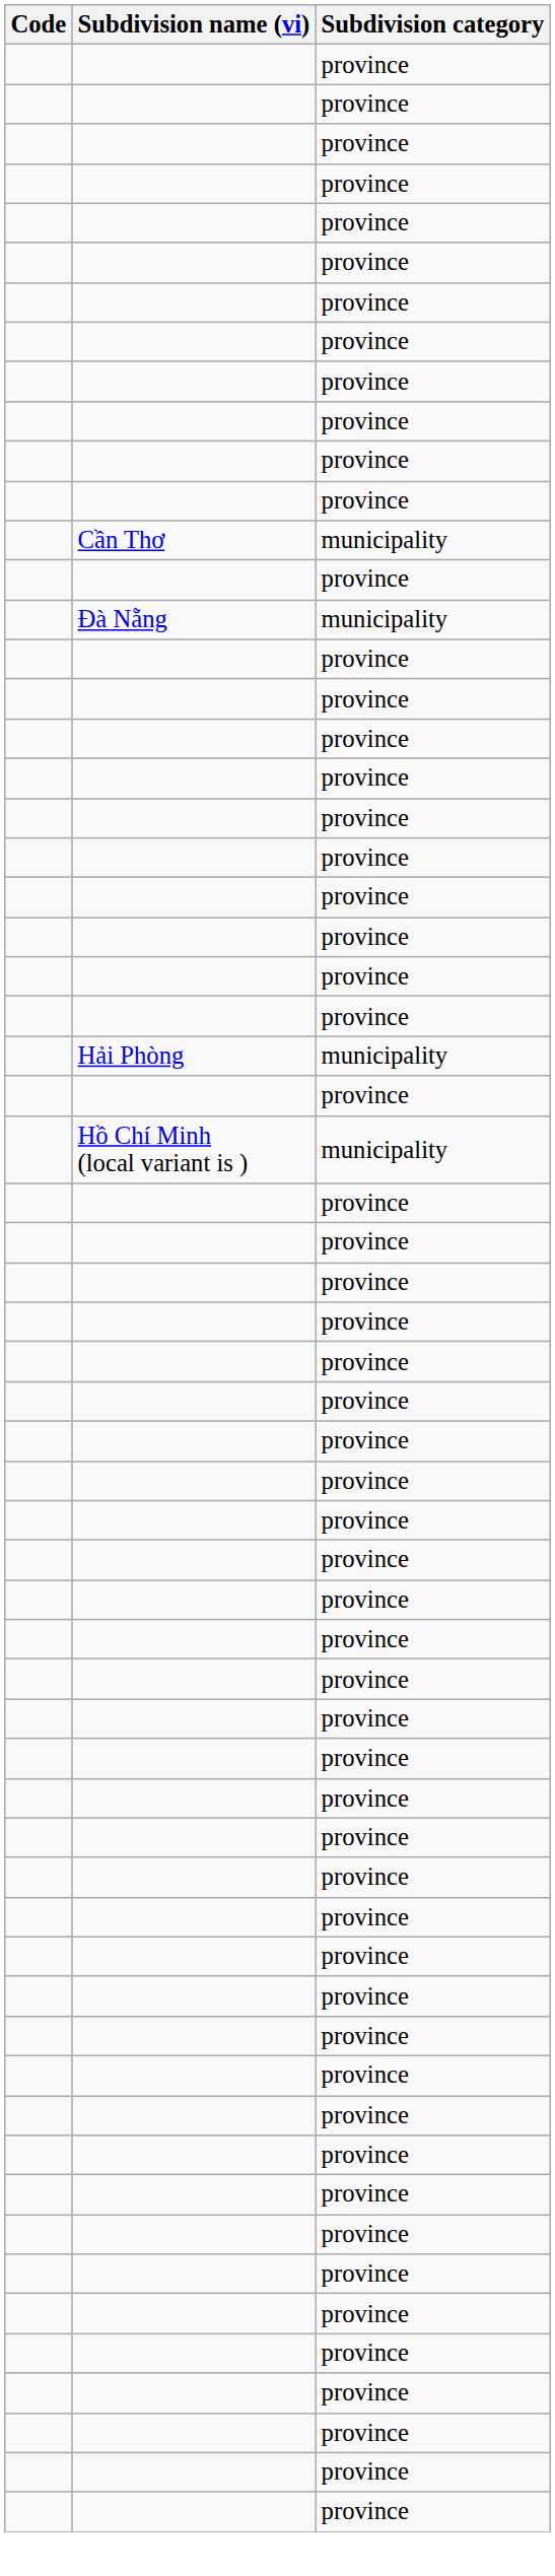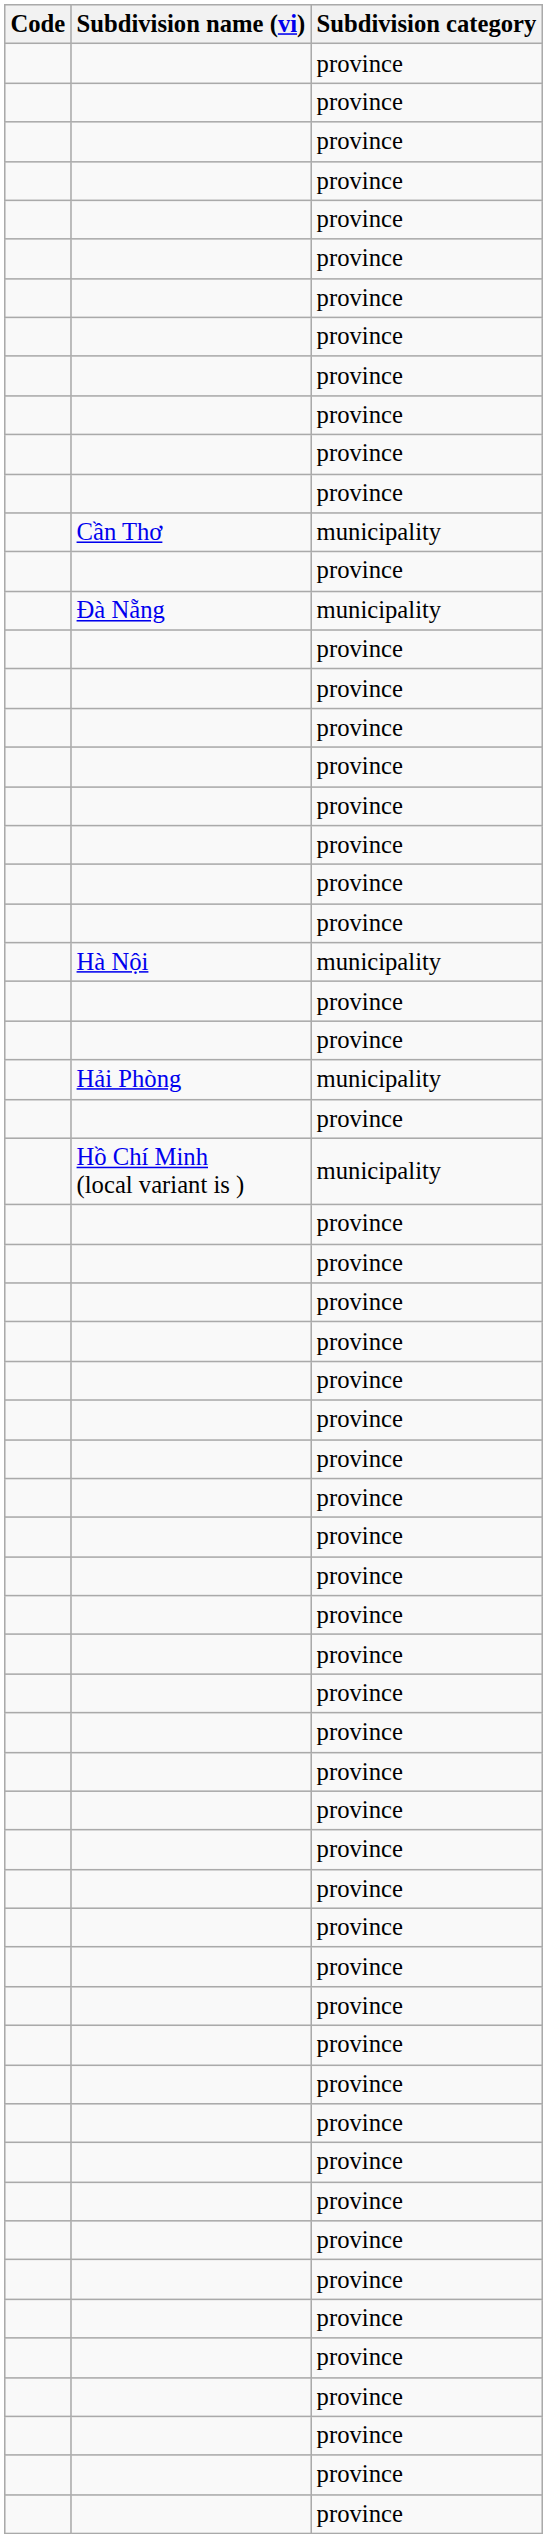+ row: Hà Nội | municipality
